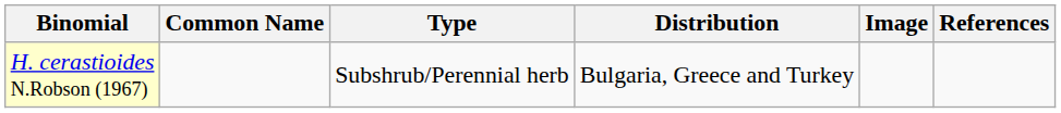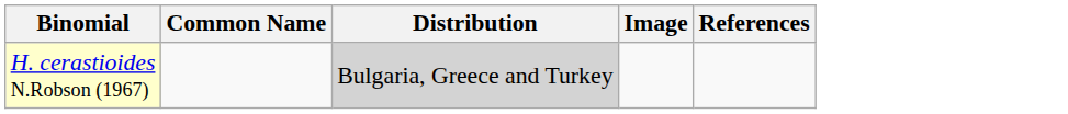- column: Type | Subshrub/Perennial herb
H. cerastioides N.Robson (1967) | Distribution: no background -> lightgrey background
